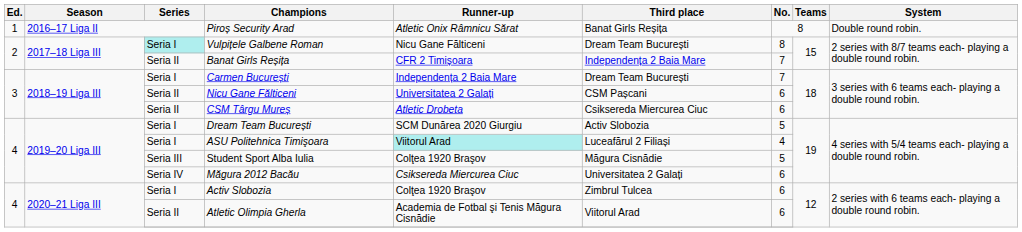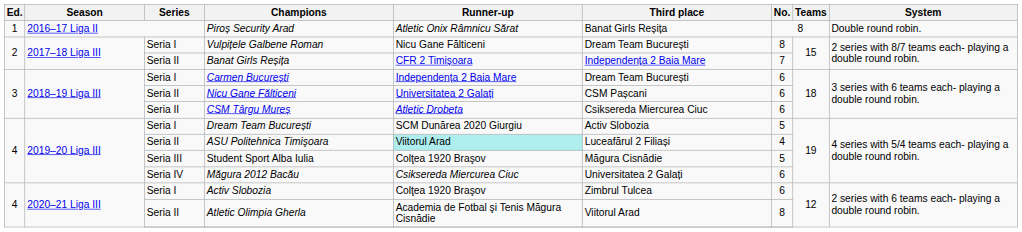Vulpițele Galbene Roman | Series: paleturquoise background -> no background
Carmen București | No.: 7 -> 6
ASU Politehnica Timişoara | Series: Seria I -> Seria II
Atletic Olimpia Gherla | No.: 6 -> 8
